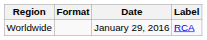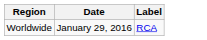- column: Format
